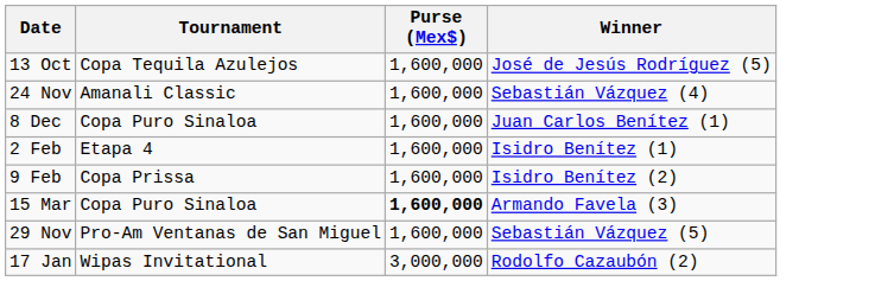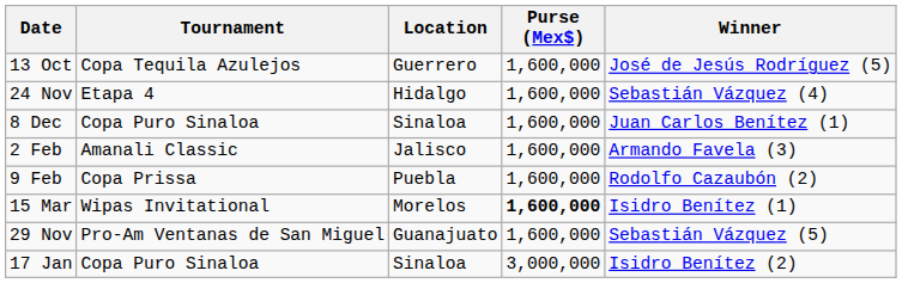+ column: Location | Guerrero | Hidalgo | Sinaloa | Jalisco | Puebla | Morelos | Guanajuato | Sinaloa
24 Nov | Tournament: Amanali Classic -> Etapa 4
2 Feb | Tournament: Etapa 4 -> Amanali Classic
2 Feb | Winner: Isidro Benítez (1) -> Armando Favela (3)
9 Feb | Winner: Isidro Benítez (2) -> Rodolfo Cazaubón (2)
15 Mar | Tournament: Copa Puro Sinaloa -> Wipas Invitational
15 Mar | Winner: Armando Favela (3) -> Isidro Benítez (1)
17 Jan | Tournament: Wipas Invitational -> Copa Puro Sinaloa
17 Jan | Winner: Rodolfo Cazaubón (2) -> Isidro Benítez (2)
